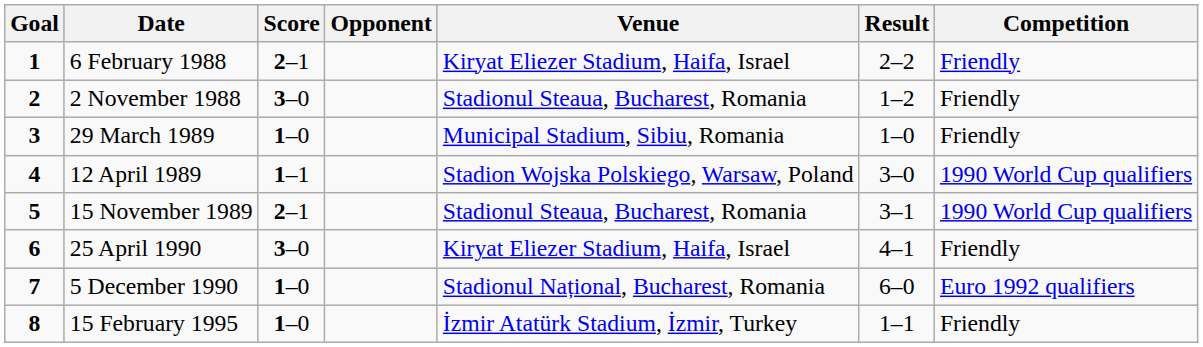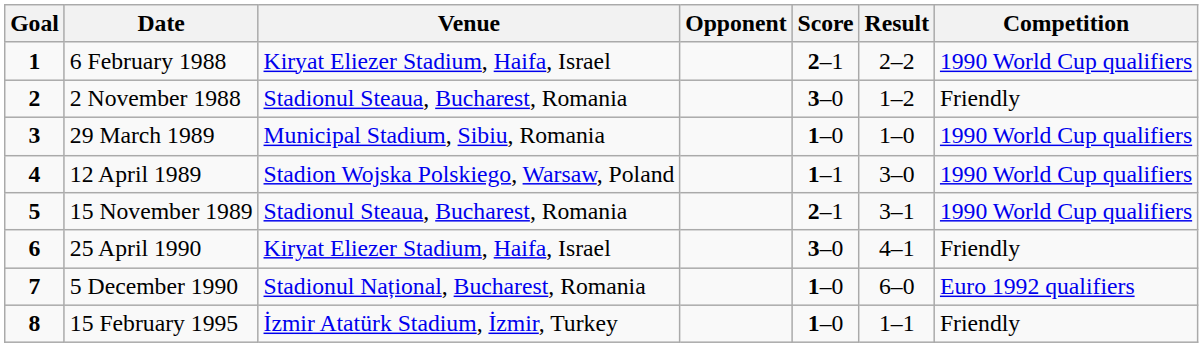columns swapped: Venue <-> Score
6 February 1988 | Competition: Friendly -> 1990 World Cup qualifiers
29 March 1989 | Competition: Friendly -> 1990 World Cup qualifiers
